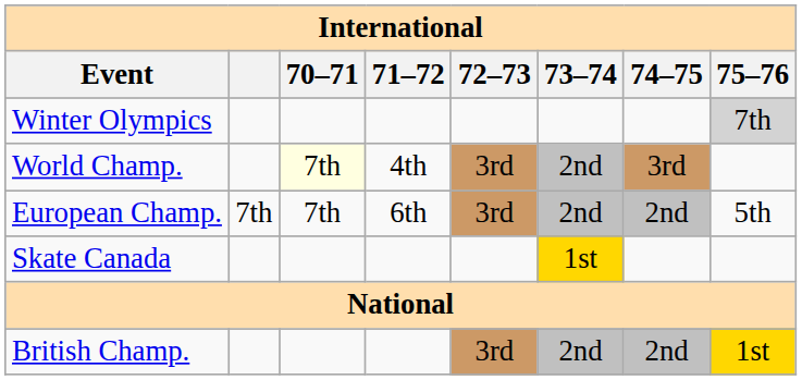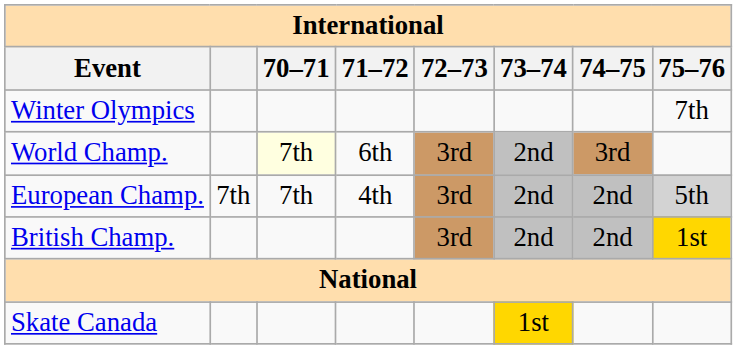Winter Olympics | 75–76: lightgrey background -> no background
World Champ. | 71–72: 4th -> 6th
European Champ. | 71–72: 6th -> 4th
European Champ. | 75–76: no background -> lightgrey background
rows swapped: Skate Canada <-> British Champ.
